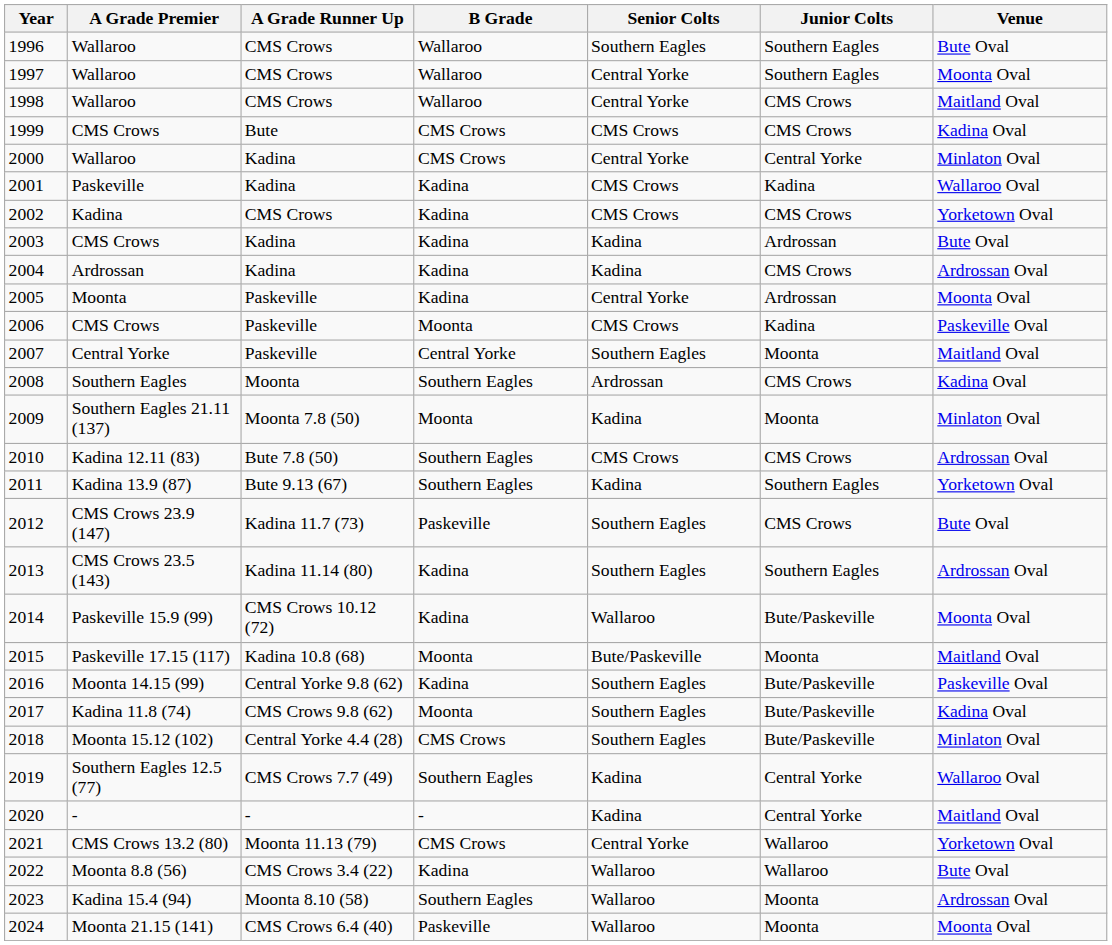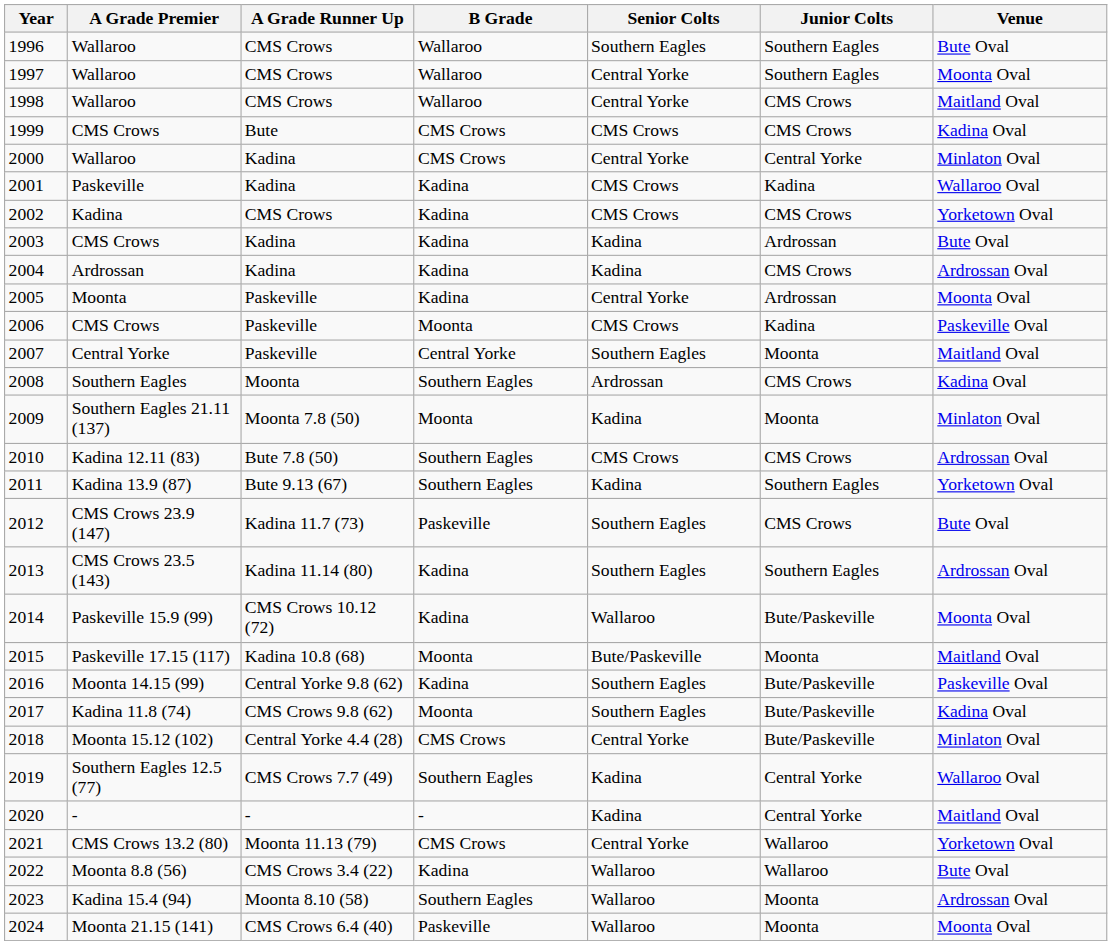2018 | Senior Colts: Southern Eagles -> Central Yorke
